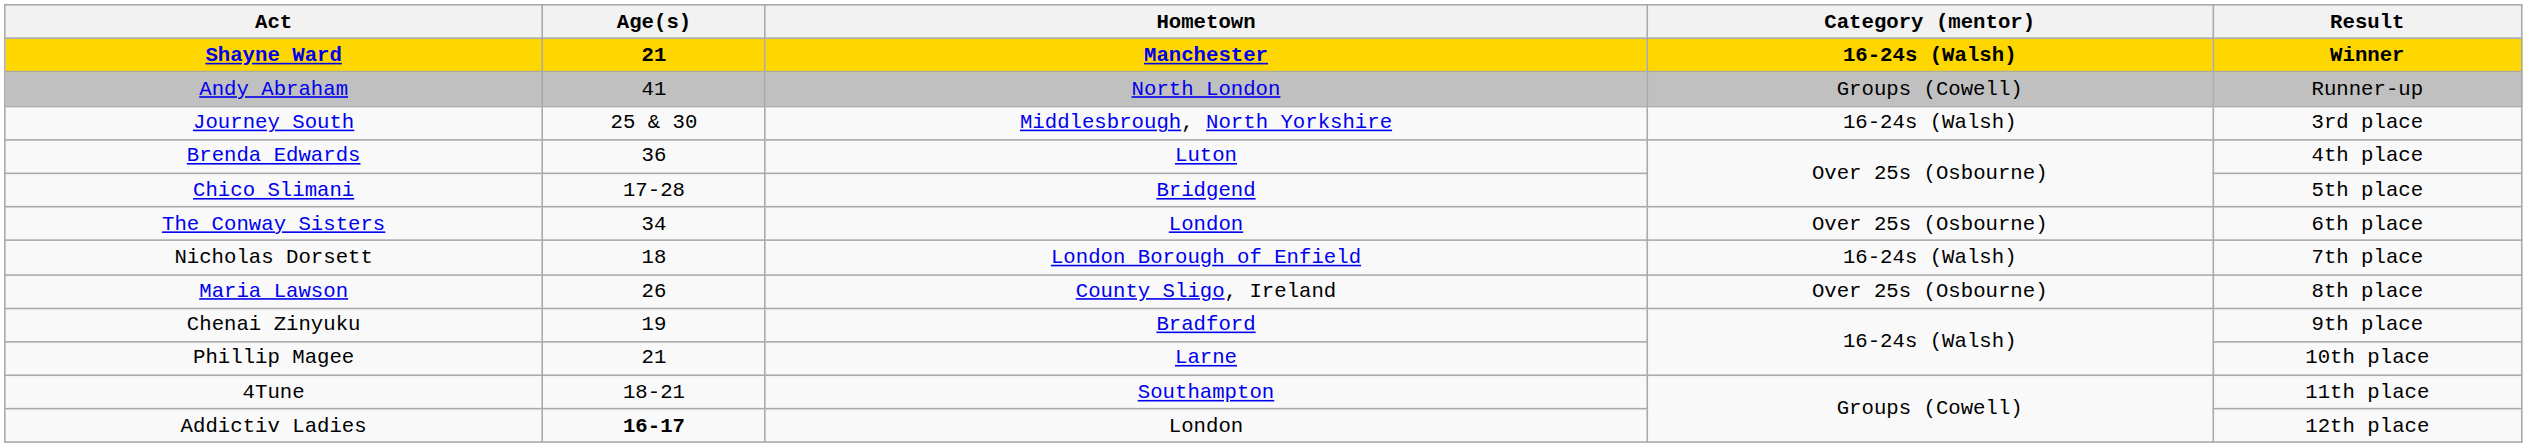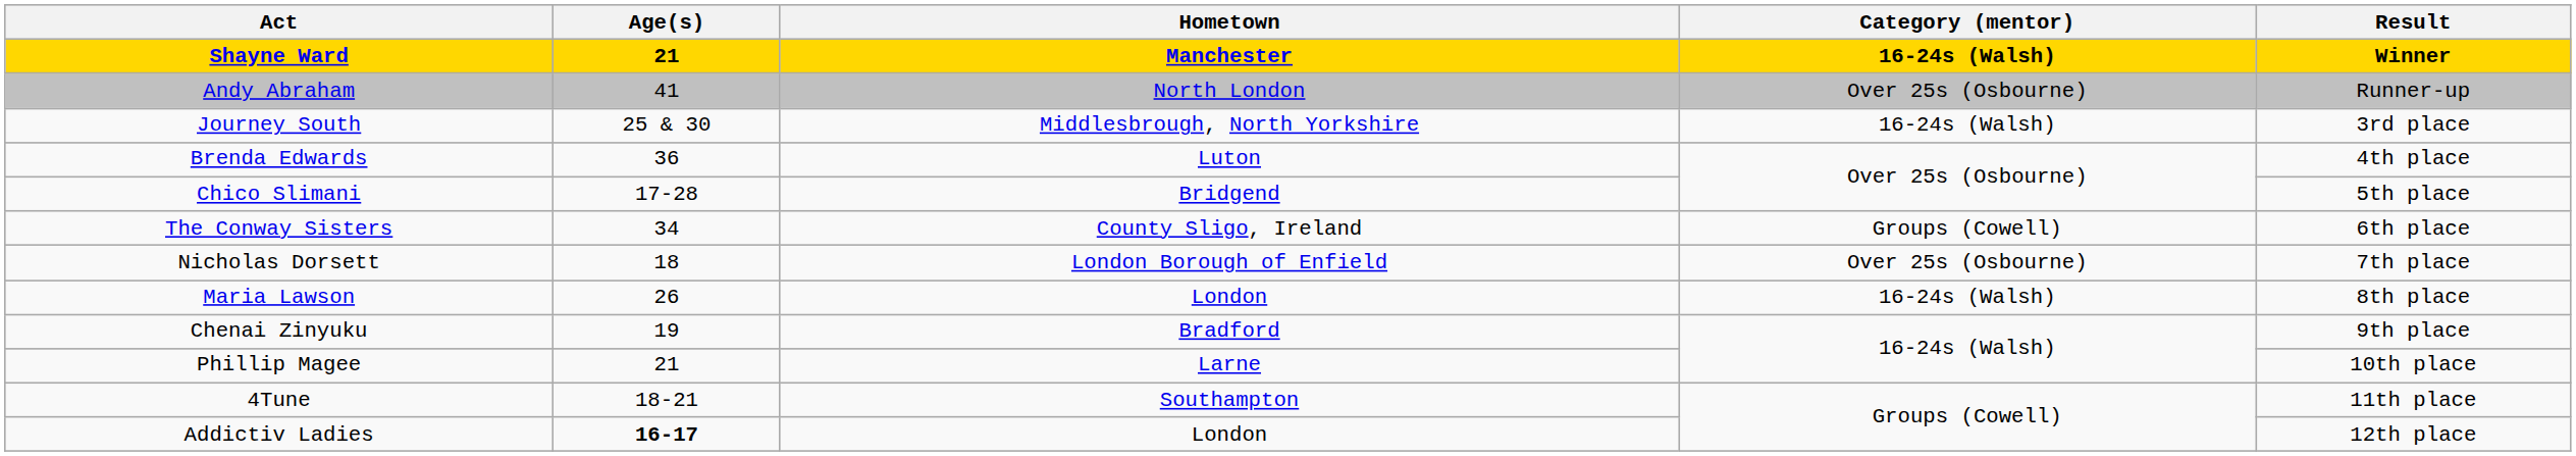Andy Abraham | Category (mentor): Groups (Cowell) -> Over 25s (Osbourne)
The Conway Sisters | Hometown: London -> County Sligo, Ireland
The Conway Sisters | Category (mentor): Over 25s (Osbourne) -> Groups (Cowell)
Nicholas Dorsett | Category (mentor): 16-24s (Walsh) -> Over 25s (Osbourne)
Maria Lawson | Hometown: County Sligo, Ireland -> London
Maria Lawson | Category (mentor): Over 25s (Osbourne) -> 16-24s (Walsh)
